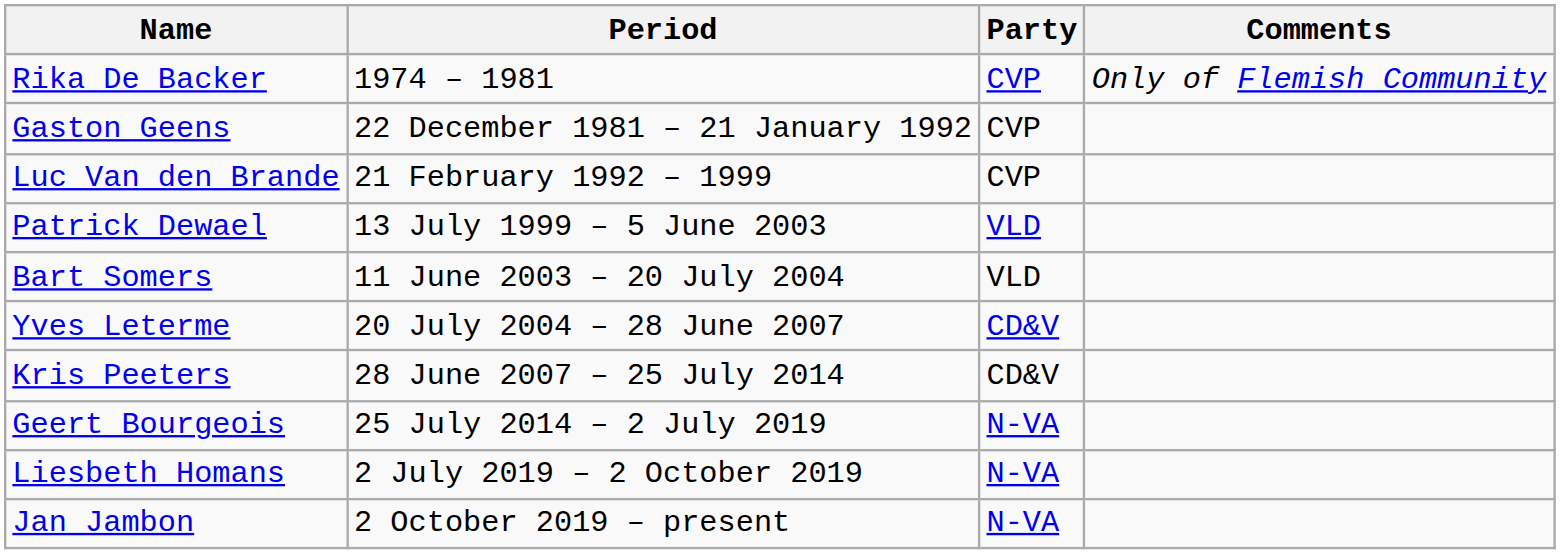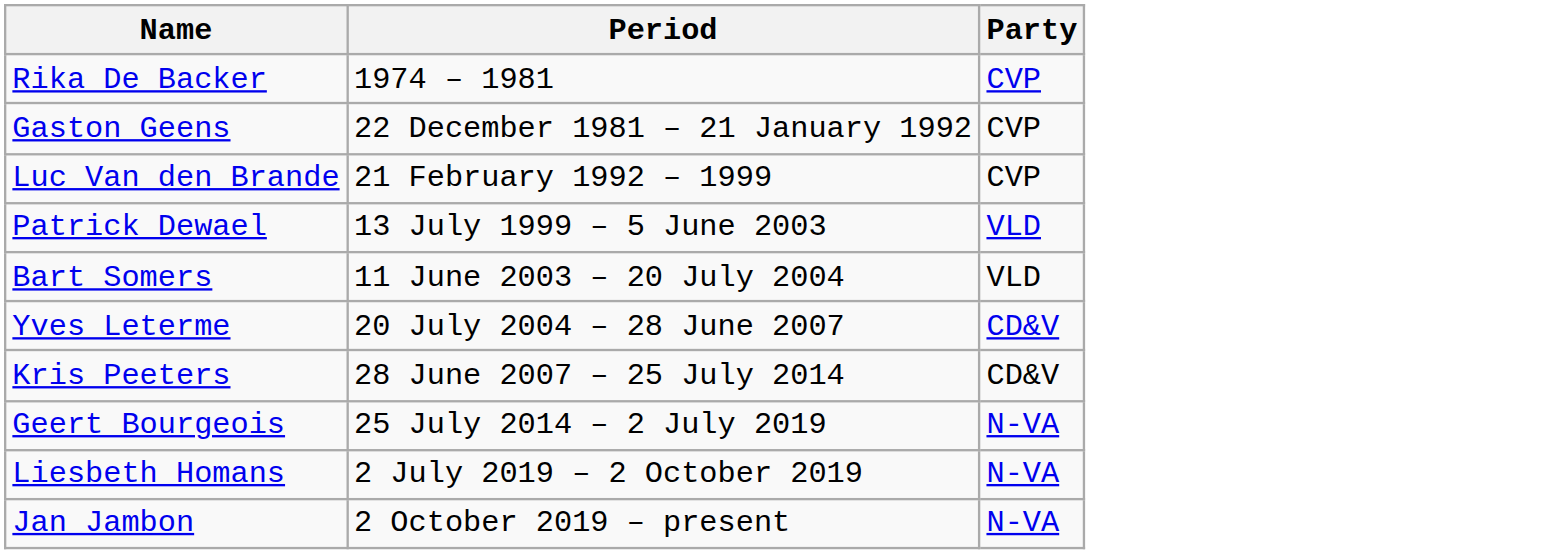- column: Comments | Only of Flemish Community
